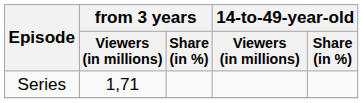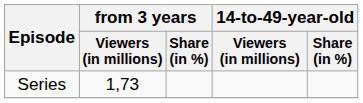Series | from 3 years / Viewers (in millions): 1,71 -> 1,73
